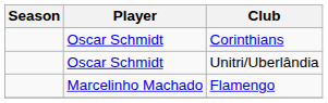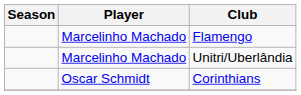rows swapped: Corinthians <-> Flamengo
Unitri/Uberlândia | Player: Oscar Schmidt -> Marcelinho Machado
